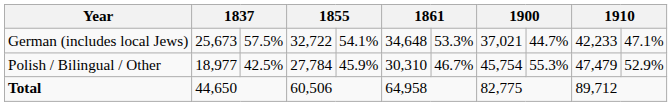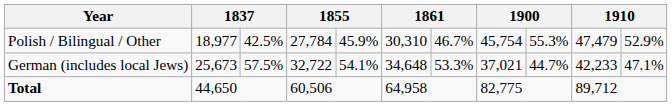rows swapped: German (includes local Jews) <-> Polish / Bilingual / Other
